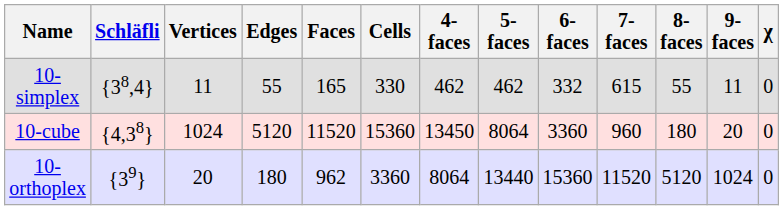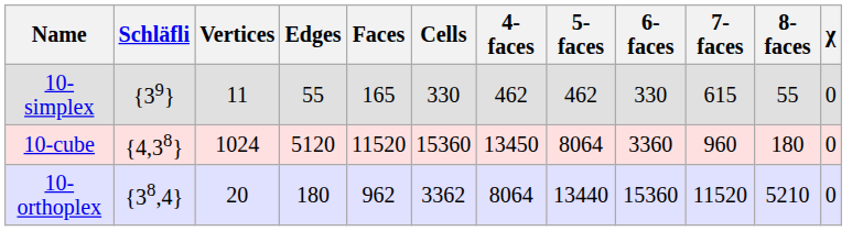- column: 9-faces | 11 | 20 | 1024
10-simplex | Schläfli: {38,4} -> {39}
10-simplex | 6-faces: 332 -> 330
10-orthoplex | Schläfli: {39} -> {38,4}
10-orthoplex | Cells: 3360 -> 3362
10-orthoplex | 8-faces: 5120 -> 5210
